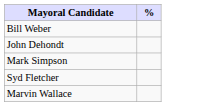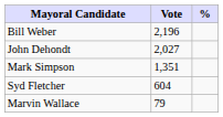+ column: Vote | 2,196 | 2,027 | 1,351 | 604 | 79
